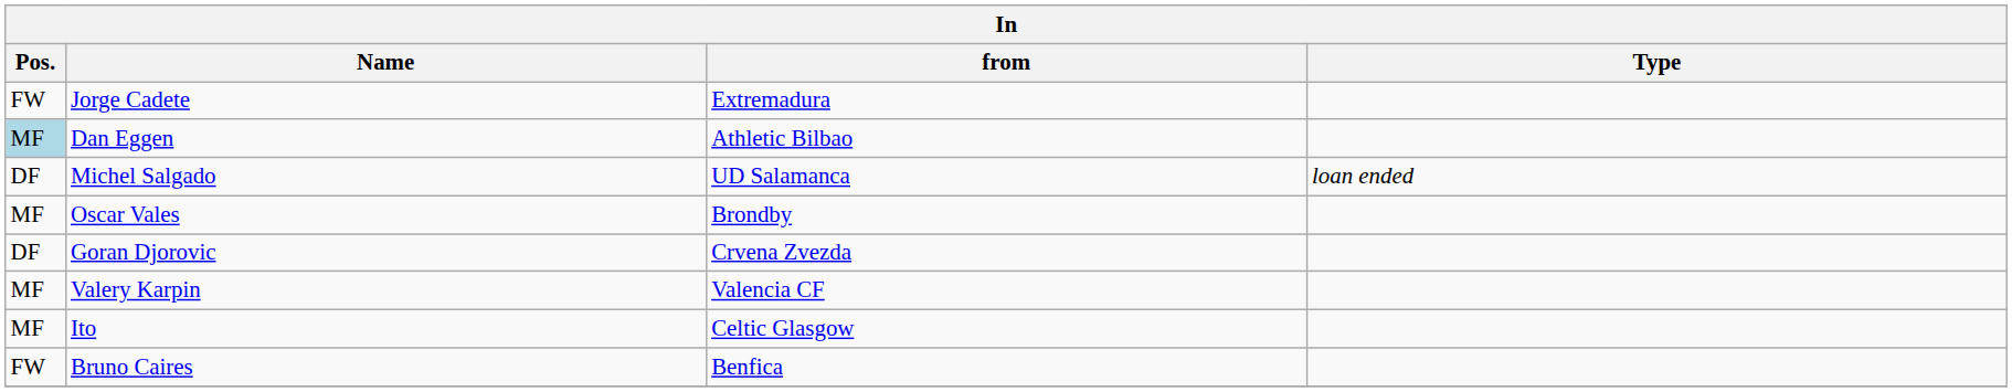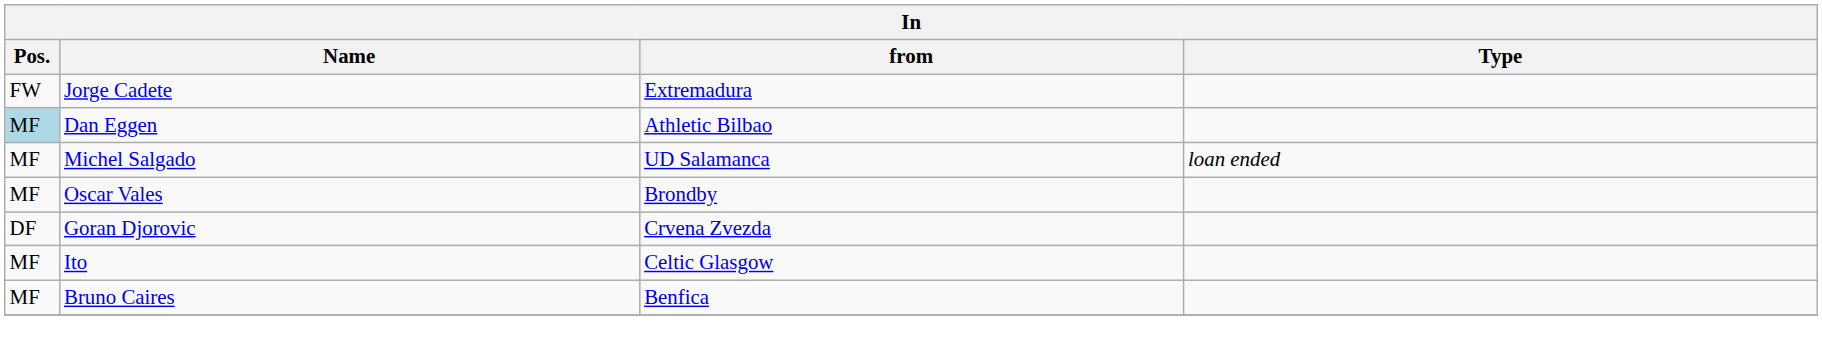Michel Salgado | Pos.: DF -> MF
- row: MF | Valery Karpin | Valencia CF
Bruno Caires | Pos.: FW -> MF
